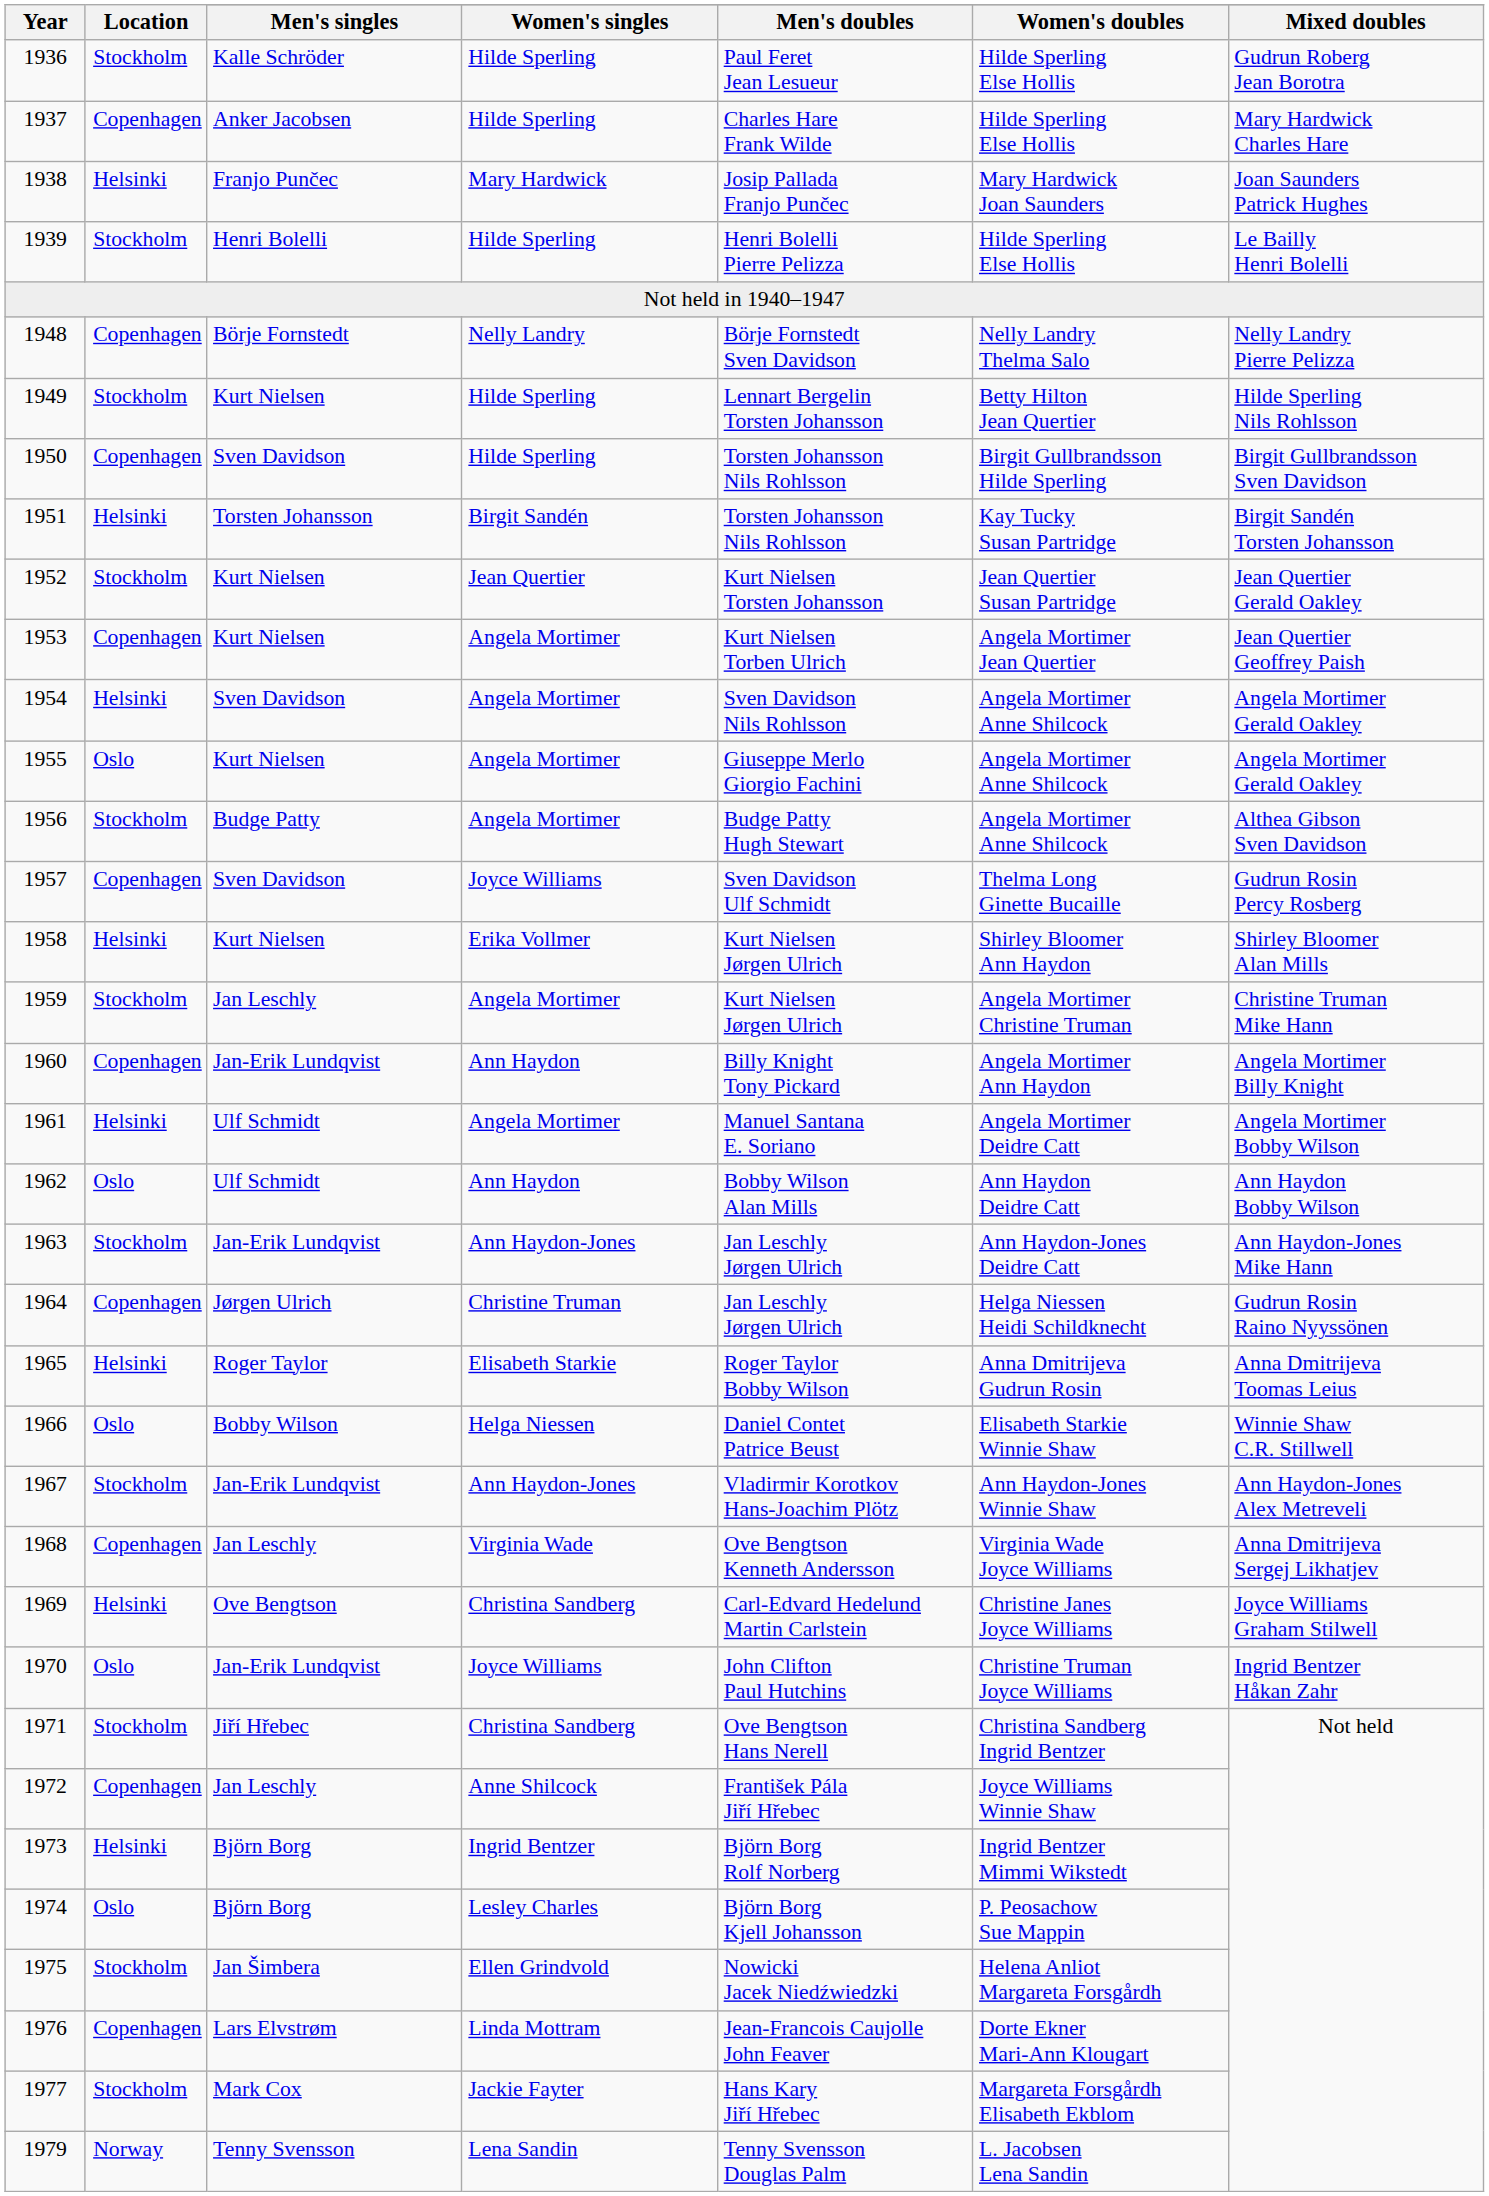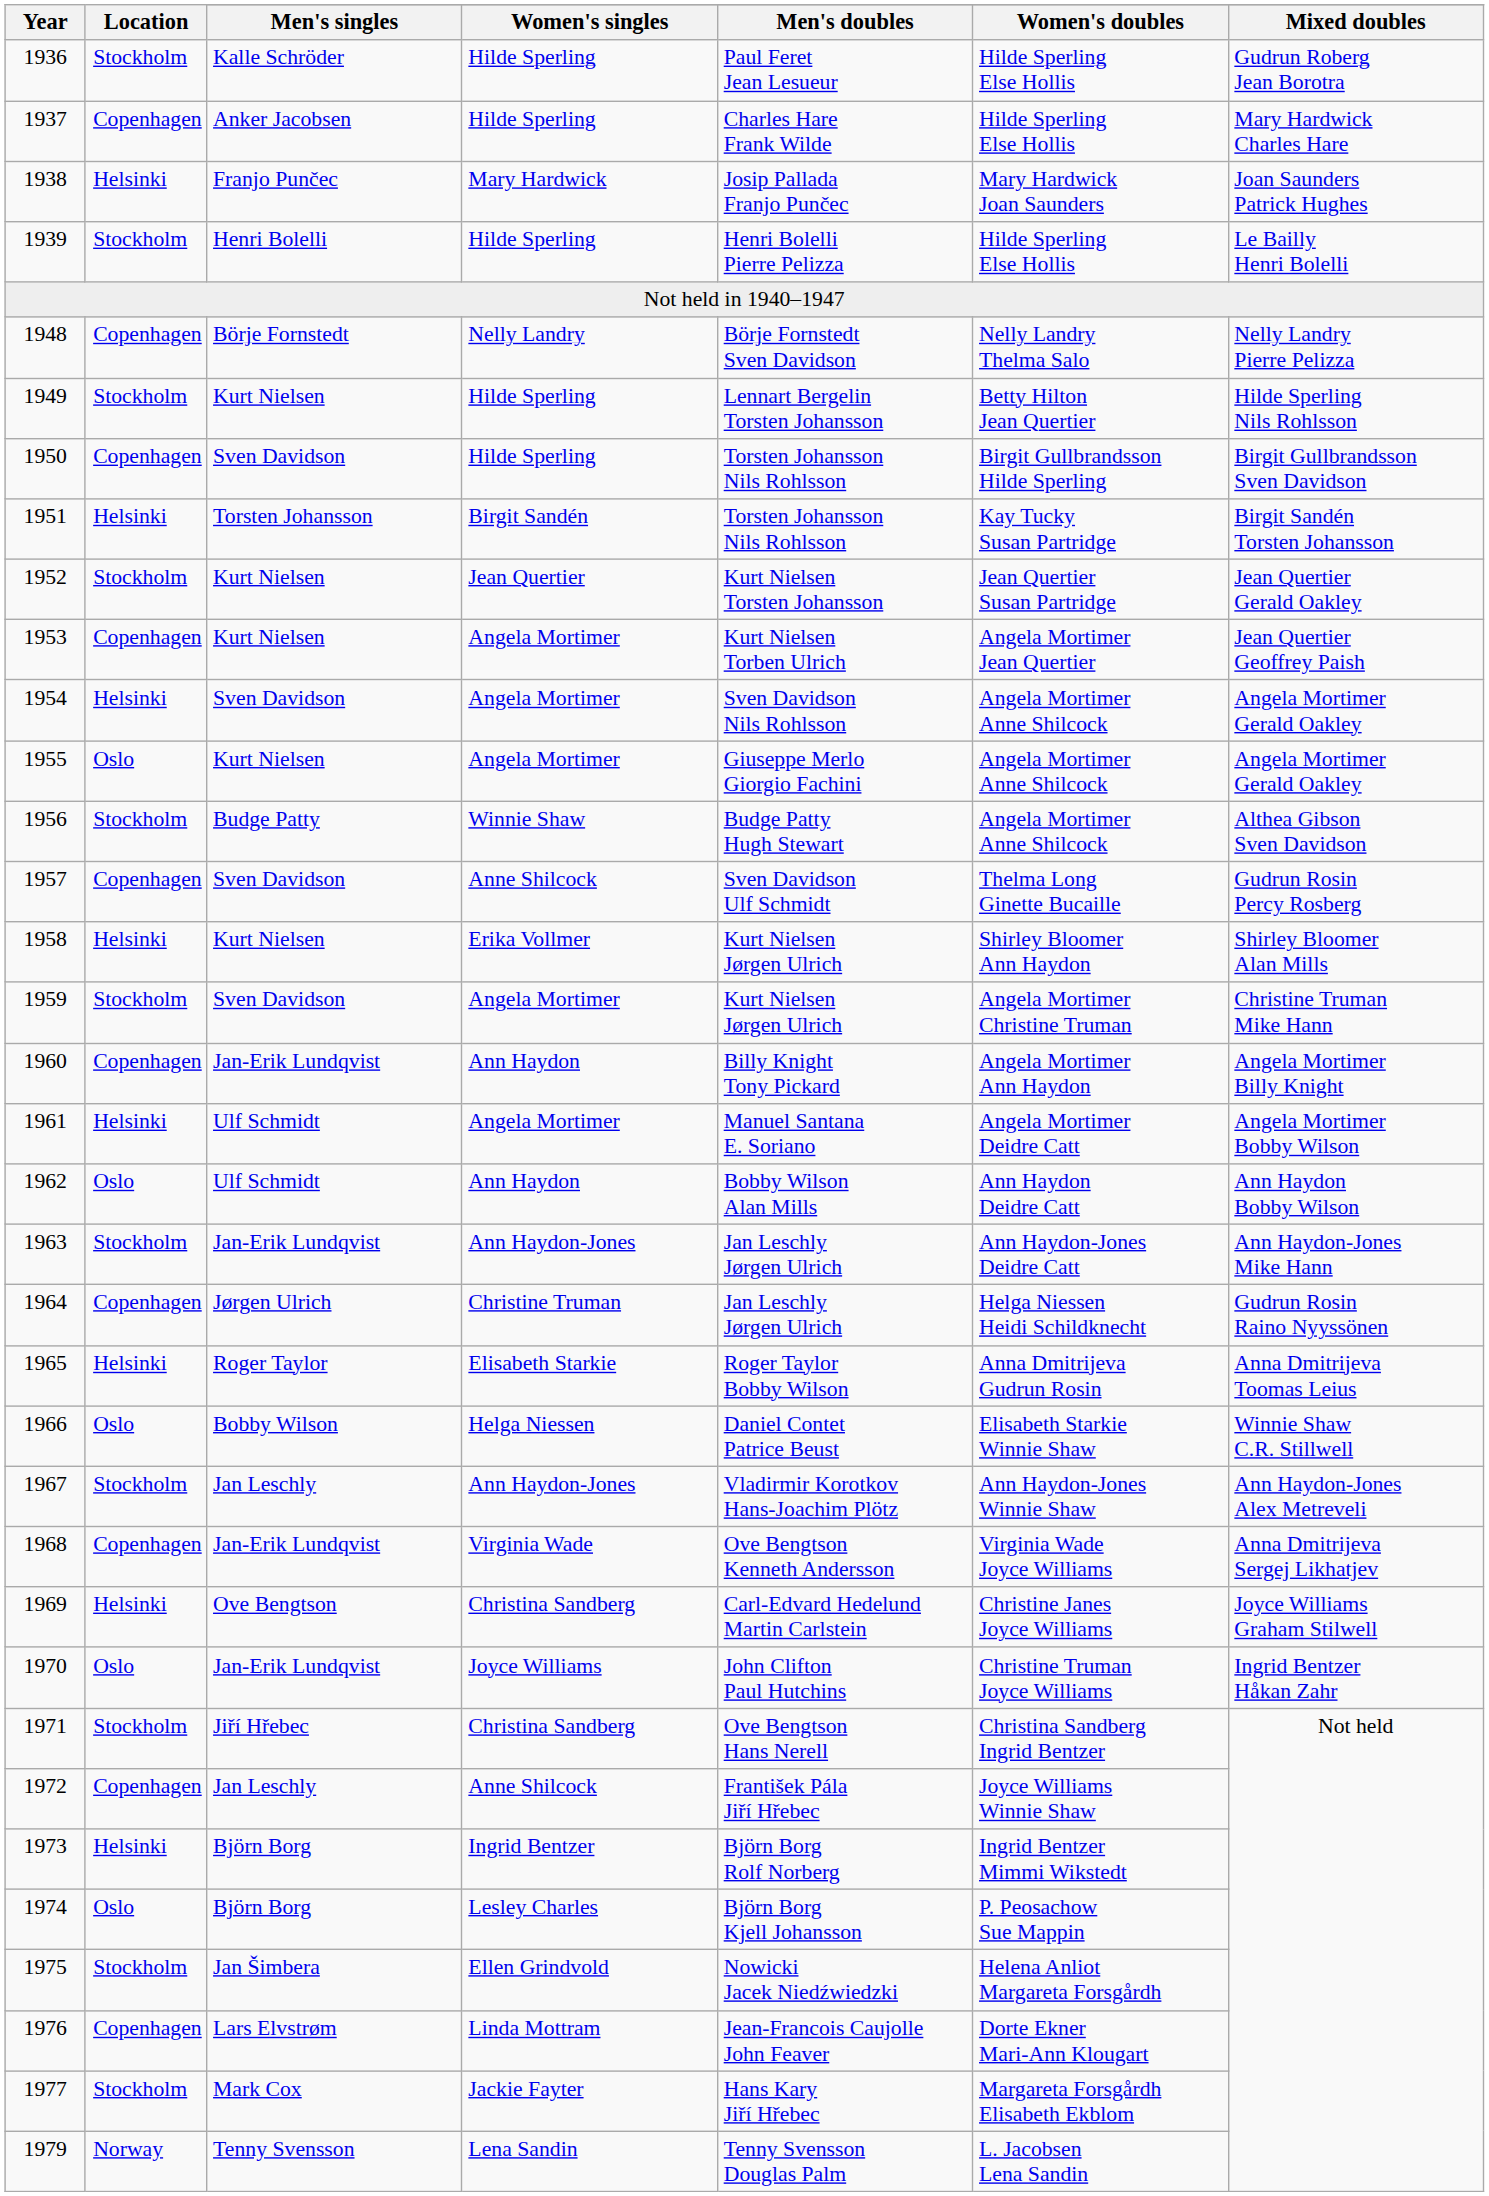1956 | Women's singles: Angela Mortimer -> Winnie Shaw
1957 | Women's singles: Joyce Williams -> Anne Shilcock
1959 | Men's singles: Jan Leschly -> Sven Davidson
1967 | Men's singles: Jan-Erik Lundqvist -> Jan Leschly
1968 | Men's singles: Jan Leschly -> Jan-Erik Lundqvist
